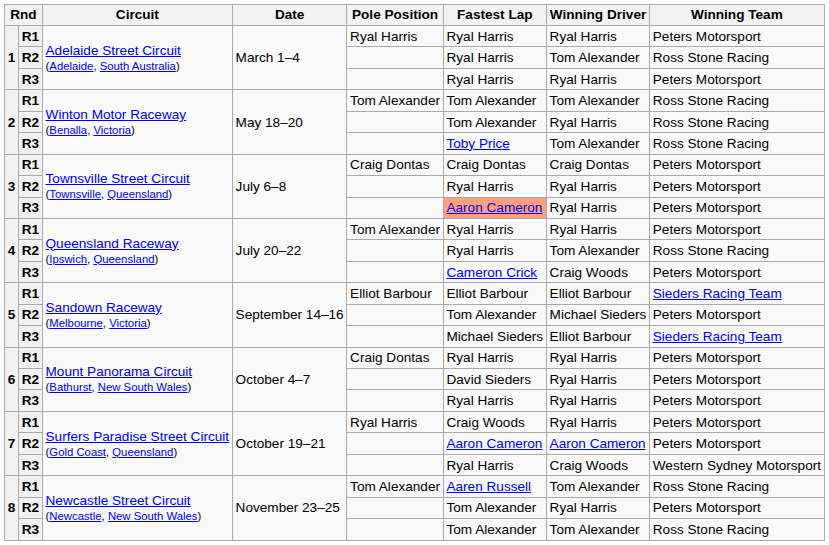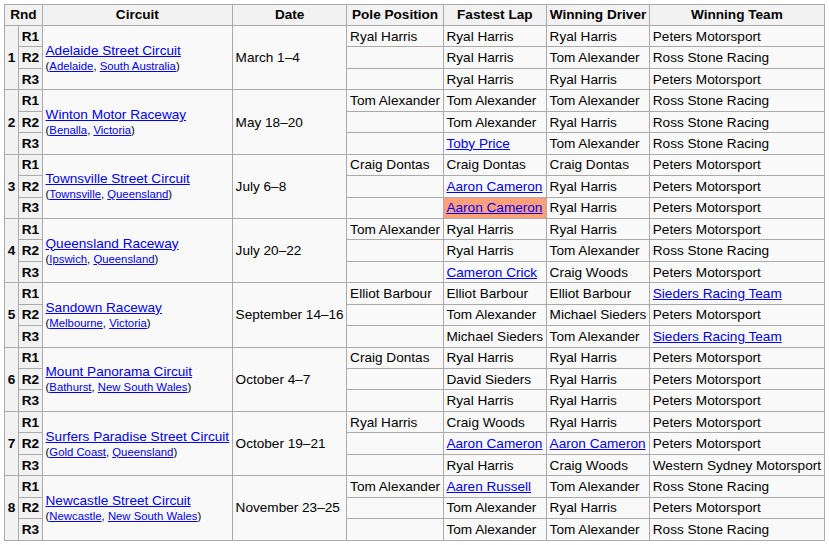3 / R2 | Fastest Lap: Ryal Harris -> Aaron Cameron
5 / R3 | Winning Driver: Elliot Barbour -> Tom Alexander
